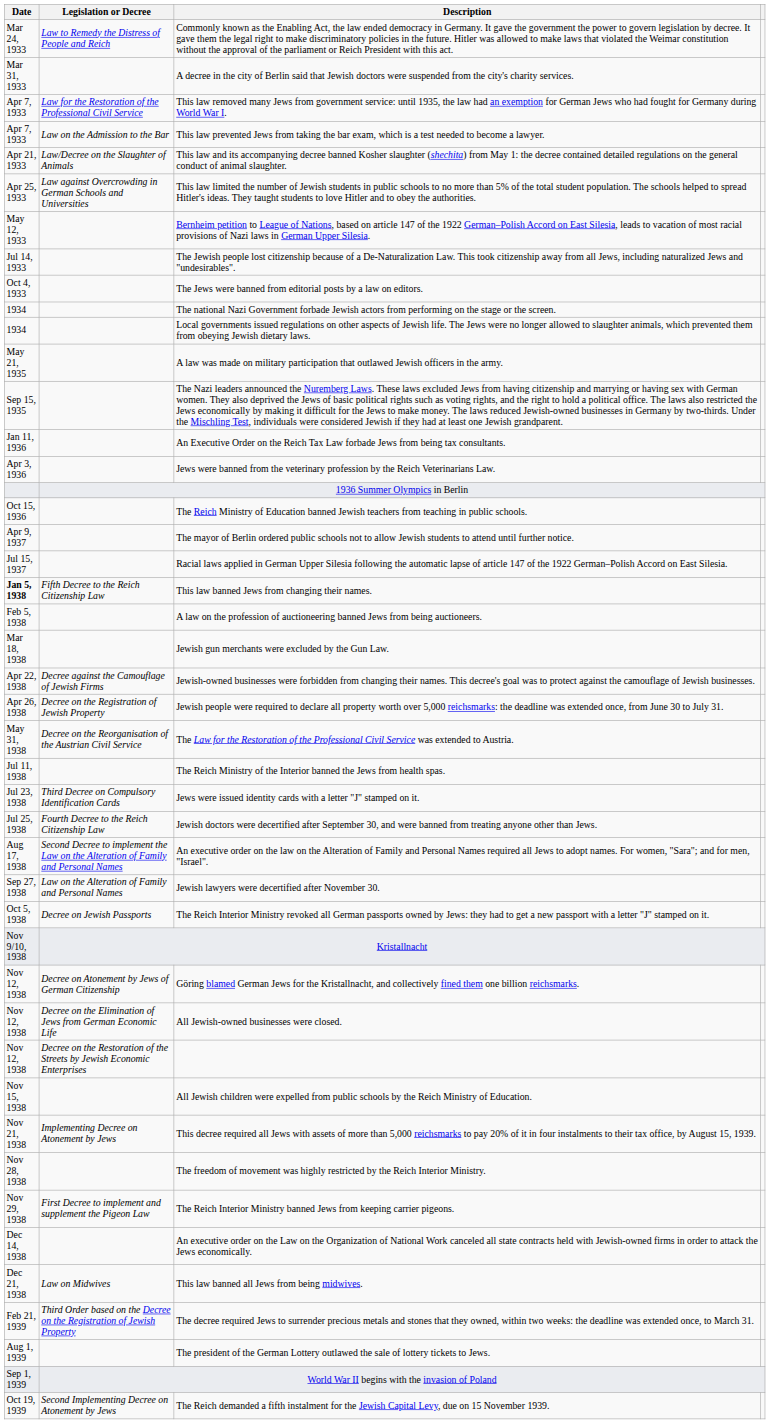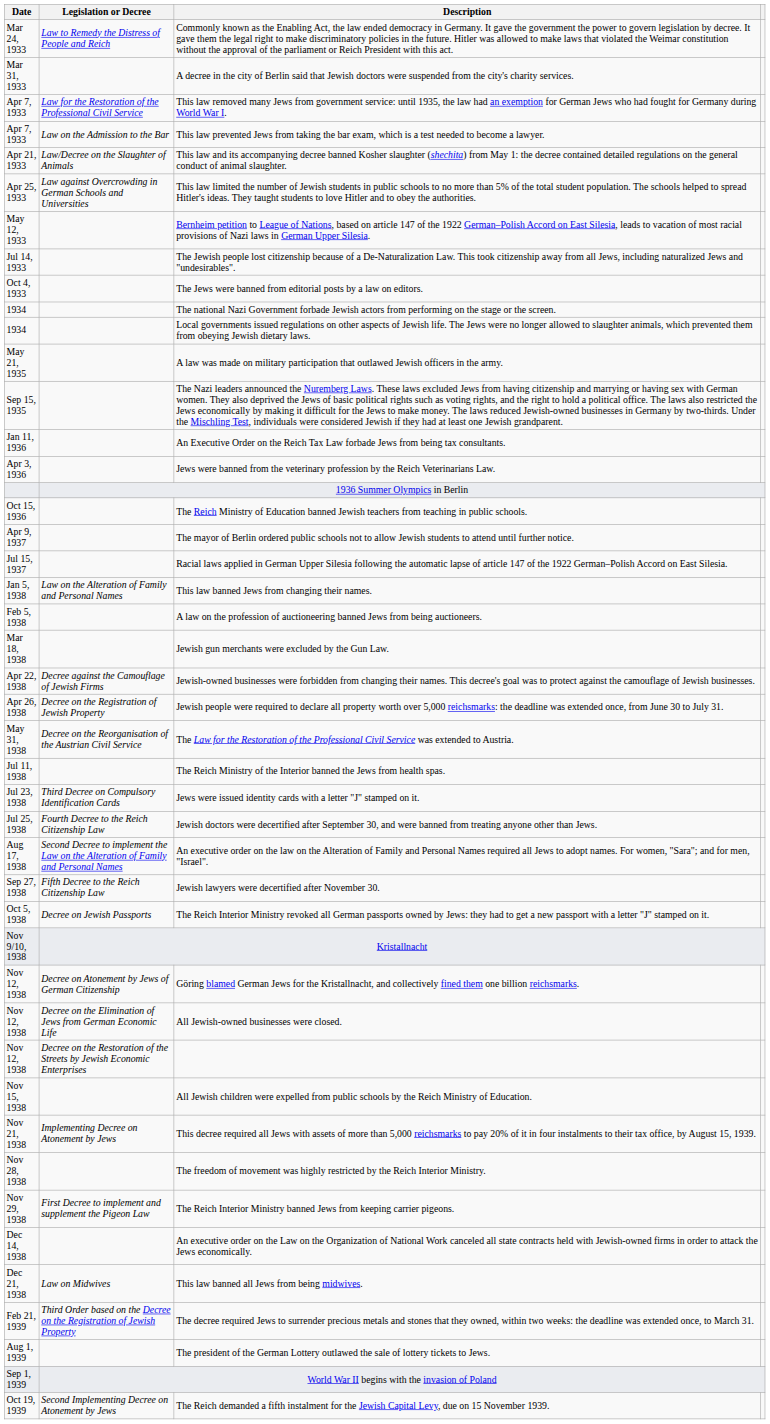This law banned Jews from changing their names. | Date: bold -> normal
This law banned Jews from changing their names. | Legislation or Decree: Fifth Decree to the Reich Citizenship Law -> Law on the Alteration of Family and Personal Names
Jewish lawyers were decertified after November 30. | Legislation or Decree: Law on the Alteration of Family and Personal Names -> Fifth Decree to the Reich Citizenship Law
